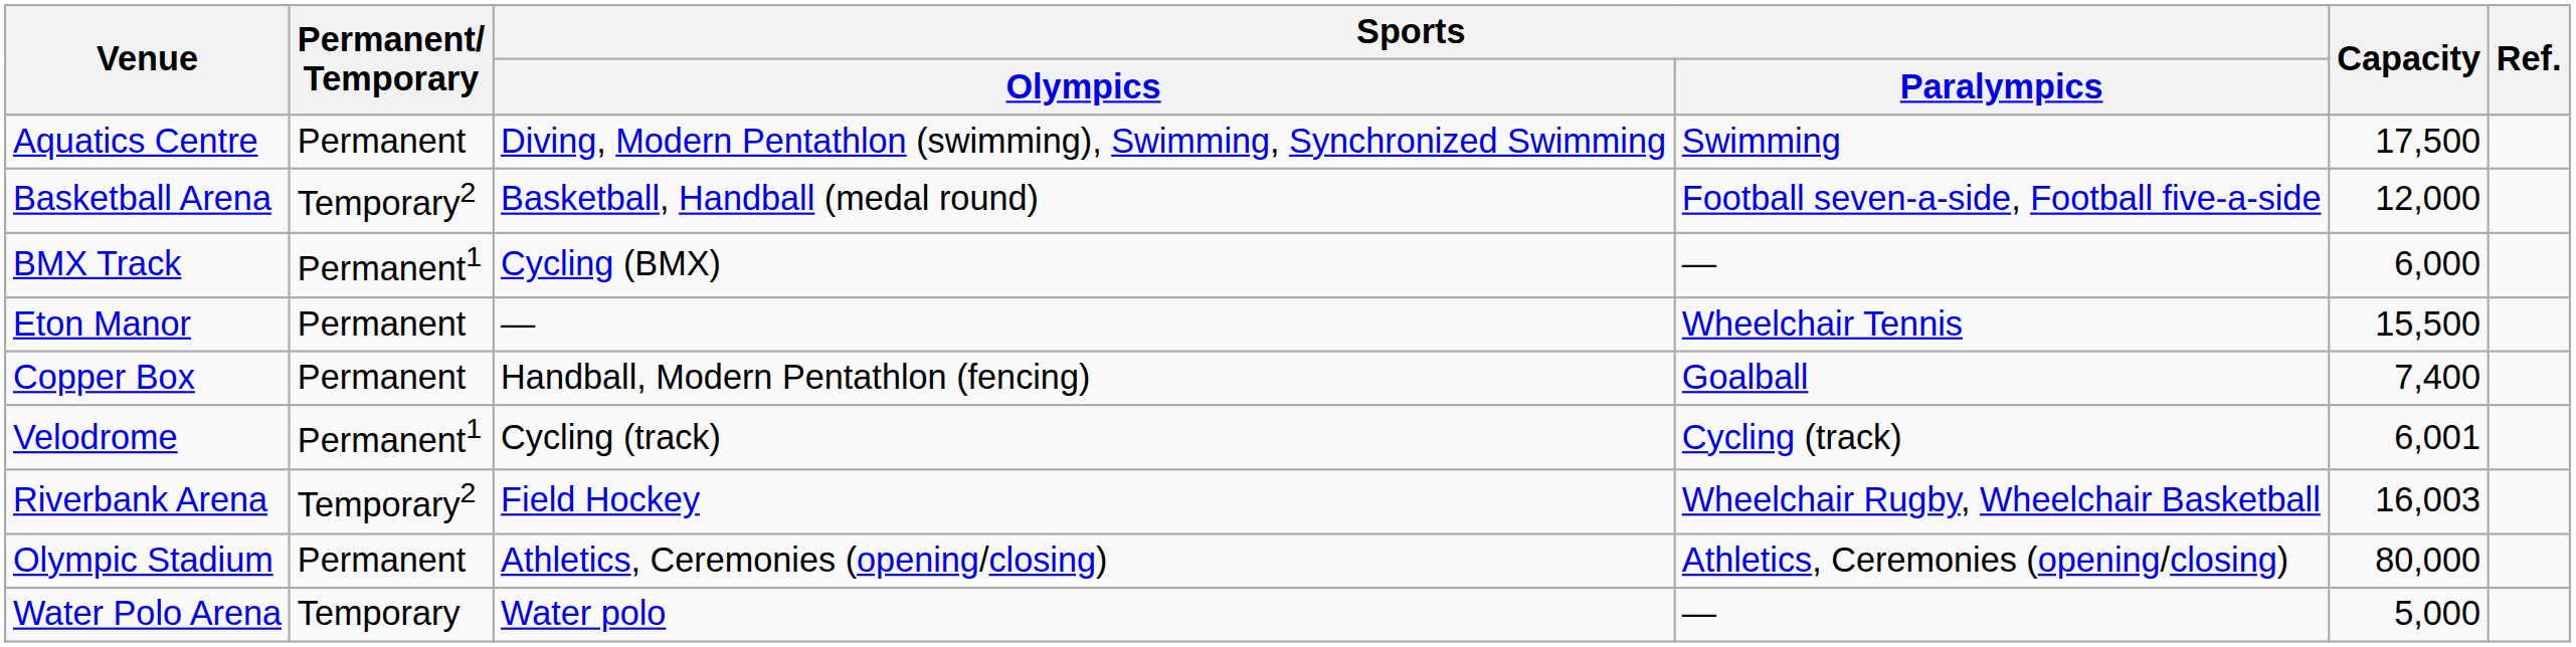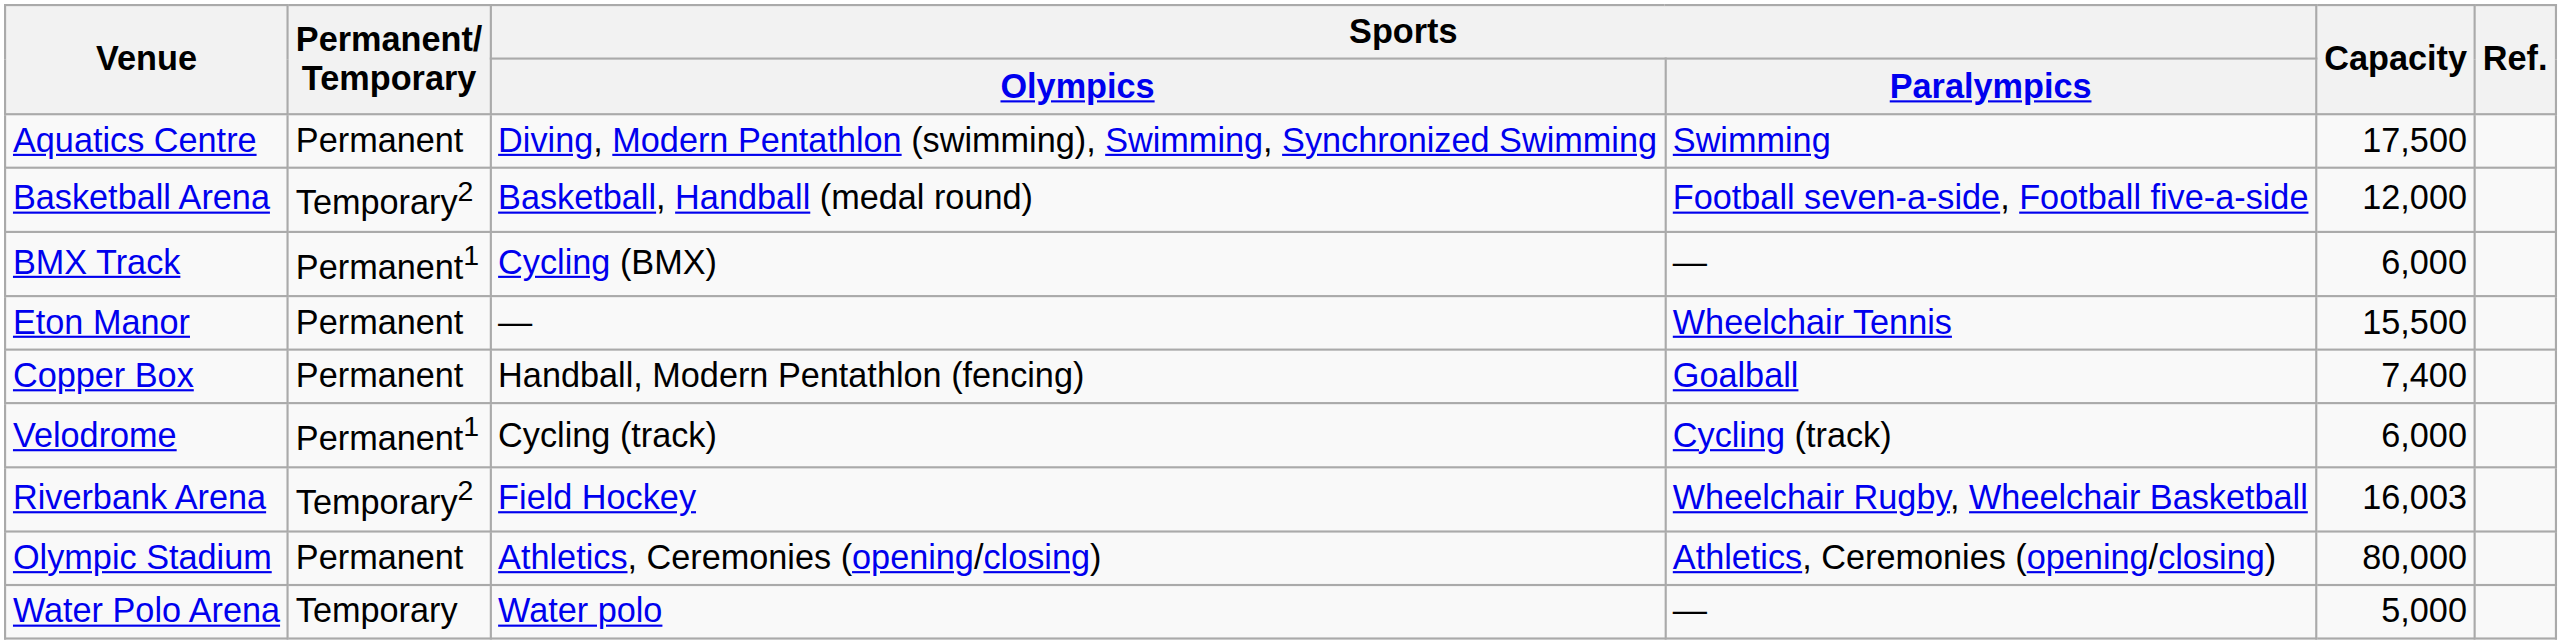Velodrome | Capacity: 6,001 -> 6,000
